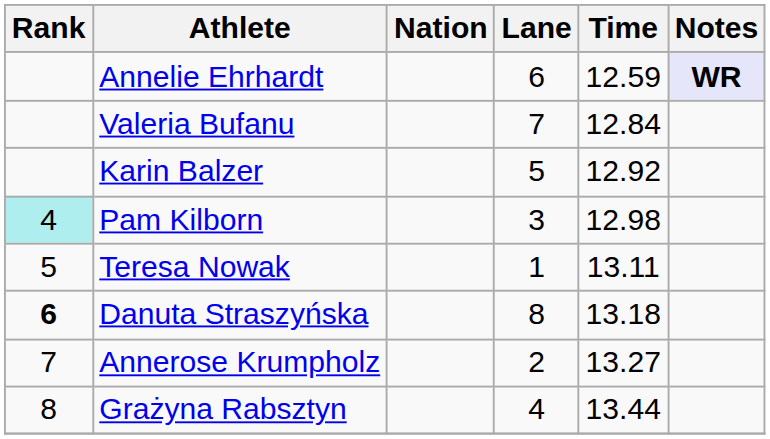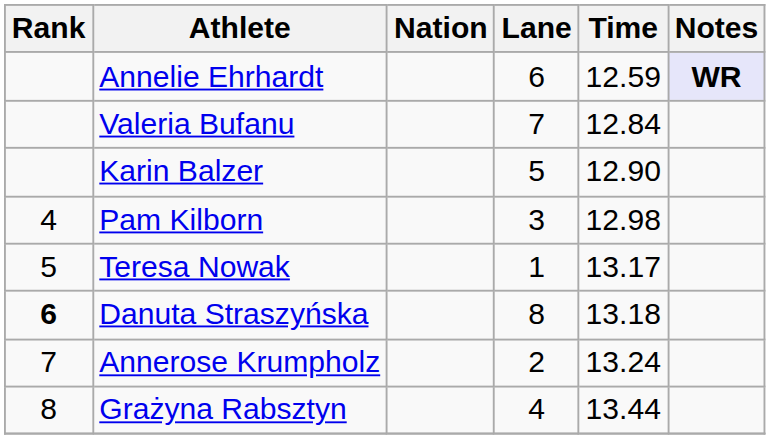Karin Balzer | Time: 12.92 -> 12.90
Pam Kilborn | Rank: paleturquoise background -> no background
Teresa Nowak | Time: 13.11 -> 13.17
Annerose Krumpholz | Time: 13.27 -> 13.24
